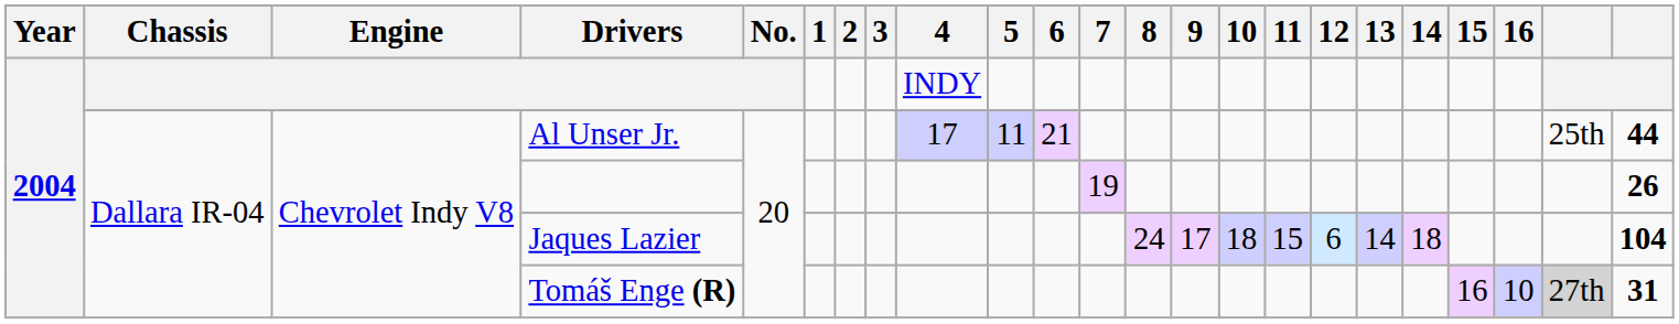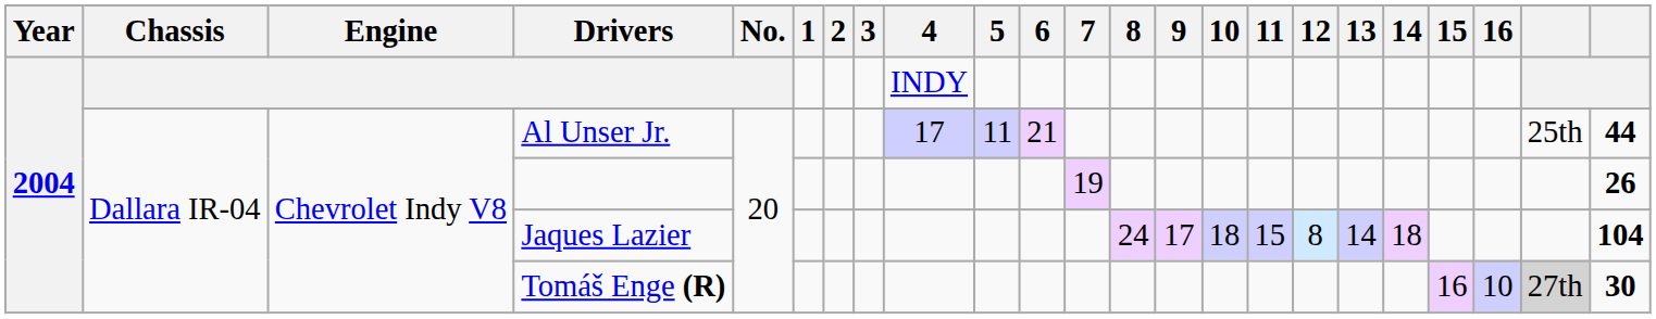Jaques Lazier | 12: 6 -> 8
Tomáš Enge (R) | column 23: 31 -> 30
